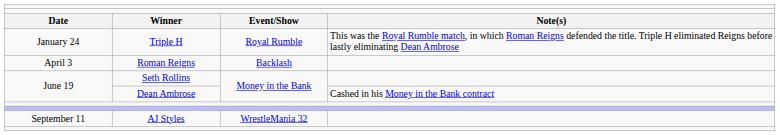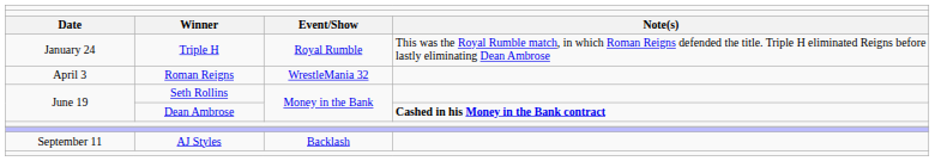Roman Reigns | column 3: Backlash -> WrestleMania 32
Dean Ambrose | column 4: normal -> bold
AJ Styles | column 3: WrestleMania 32 -> Backlash
